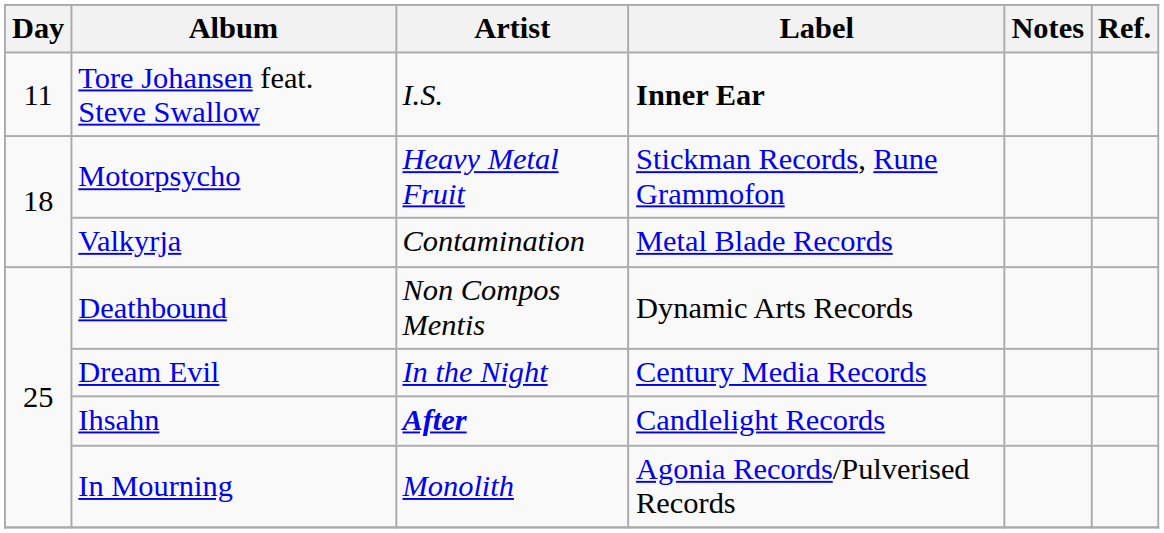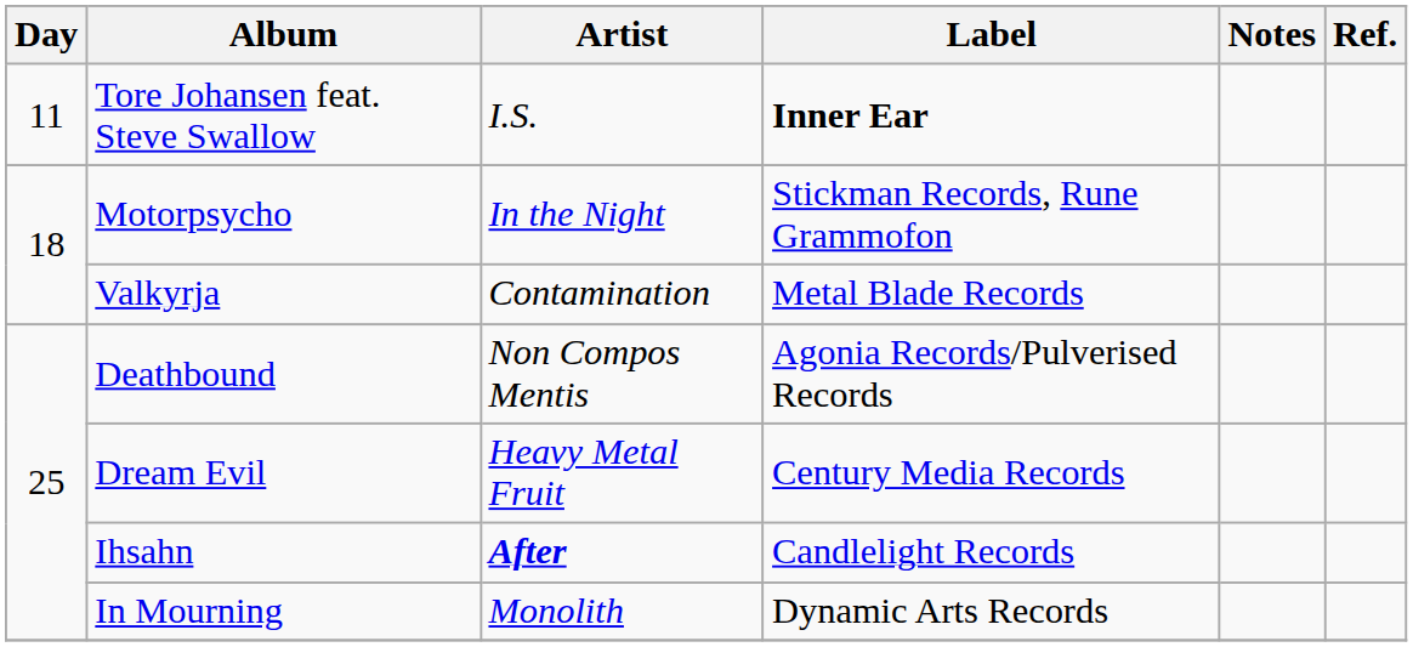Motorpsycho | Artist: Heavy Metal Fruit -> In the Night
Deathbound | Label: Dynamic Arts Records -> Agonia Records/Pulverised Records
Dream Evil | Artist: In the Night -> Heavy Metal Fruit
In Mourning | Label: Agonia Records/Pulverised Records -> Dynamic Arts Records
